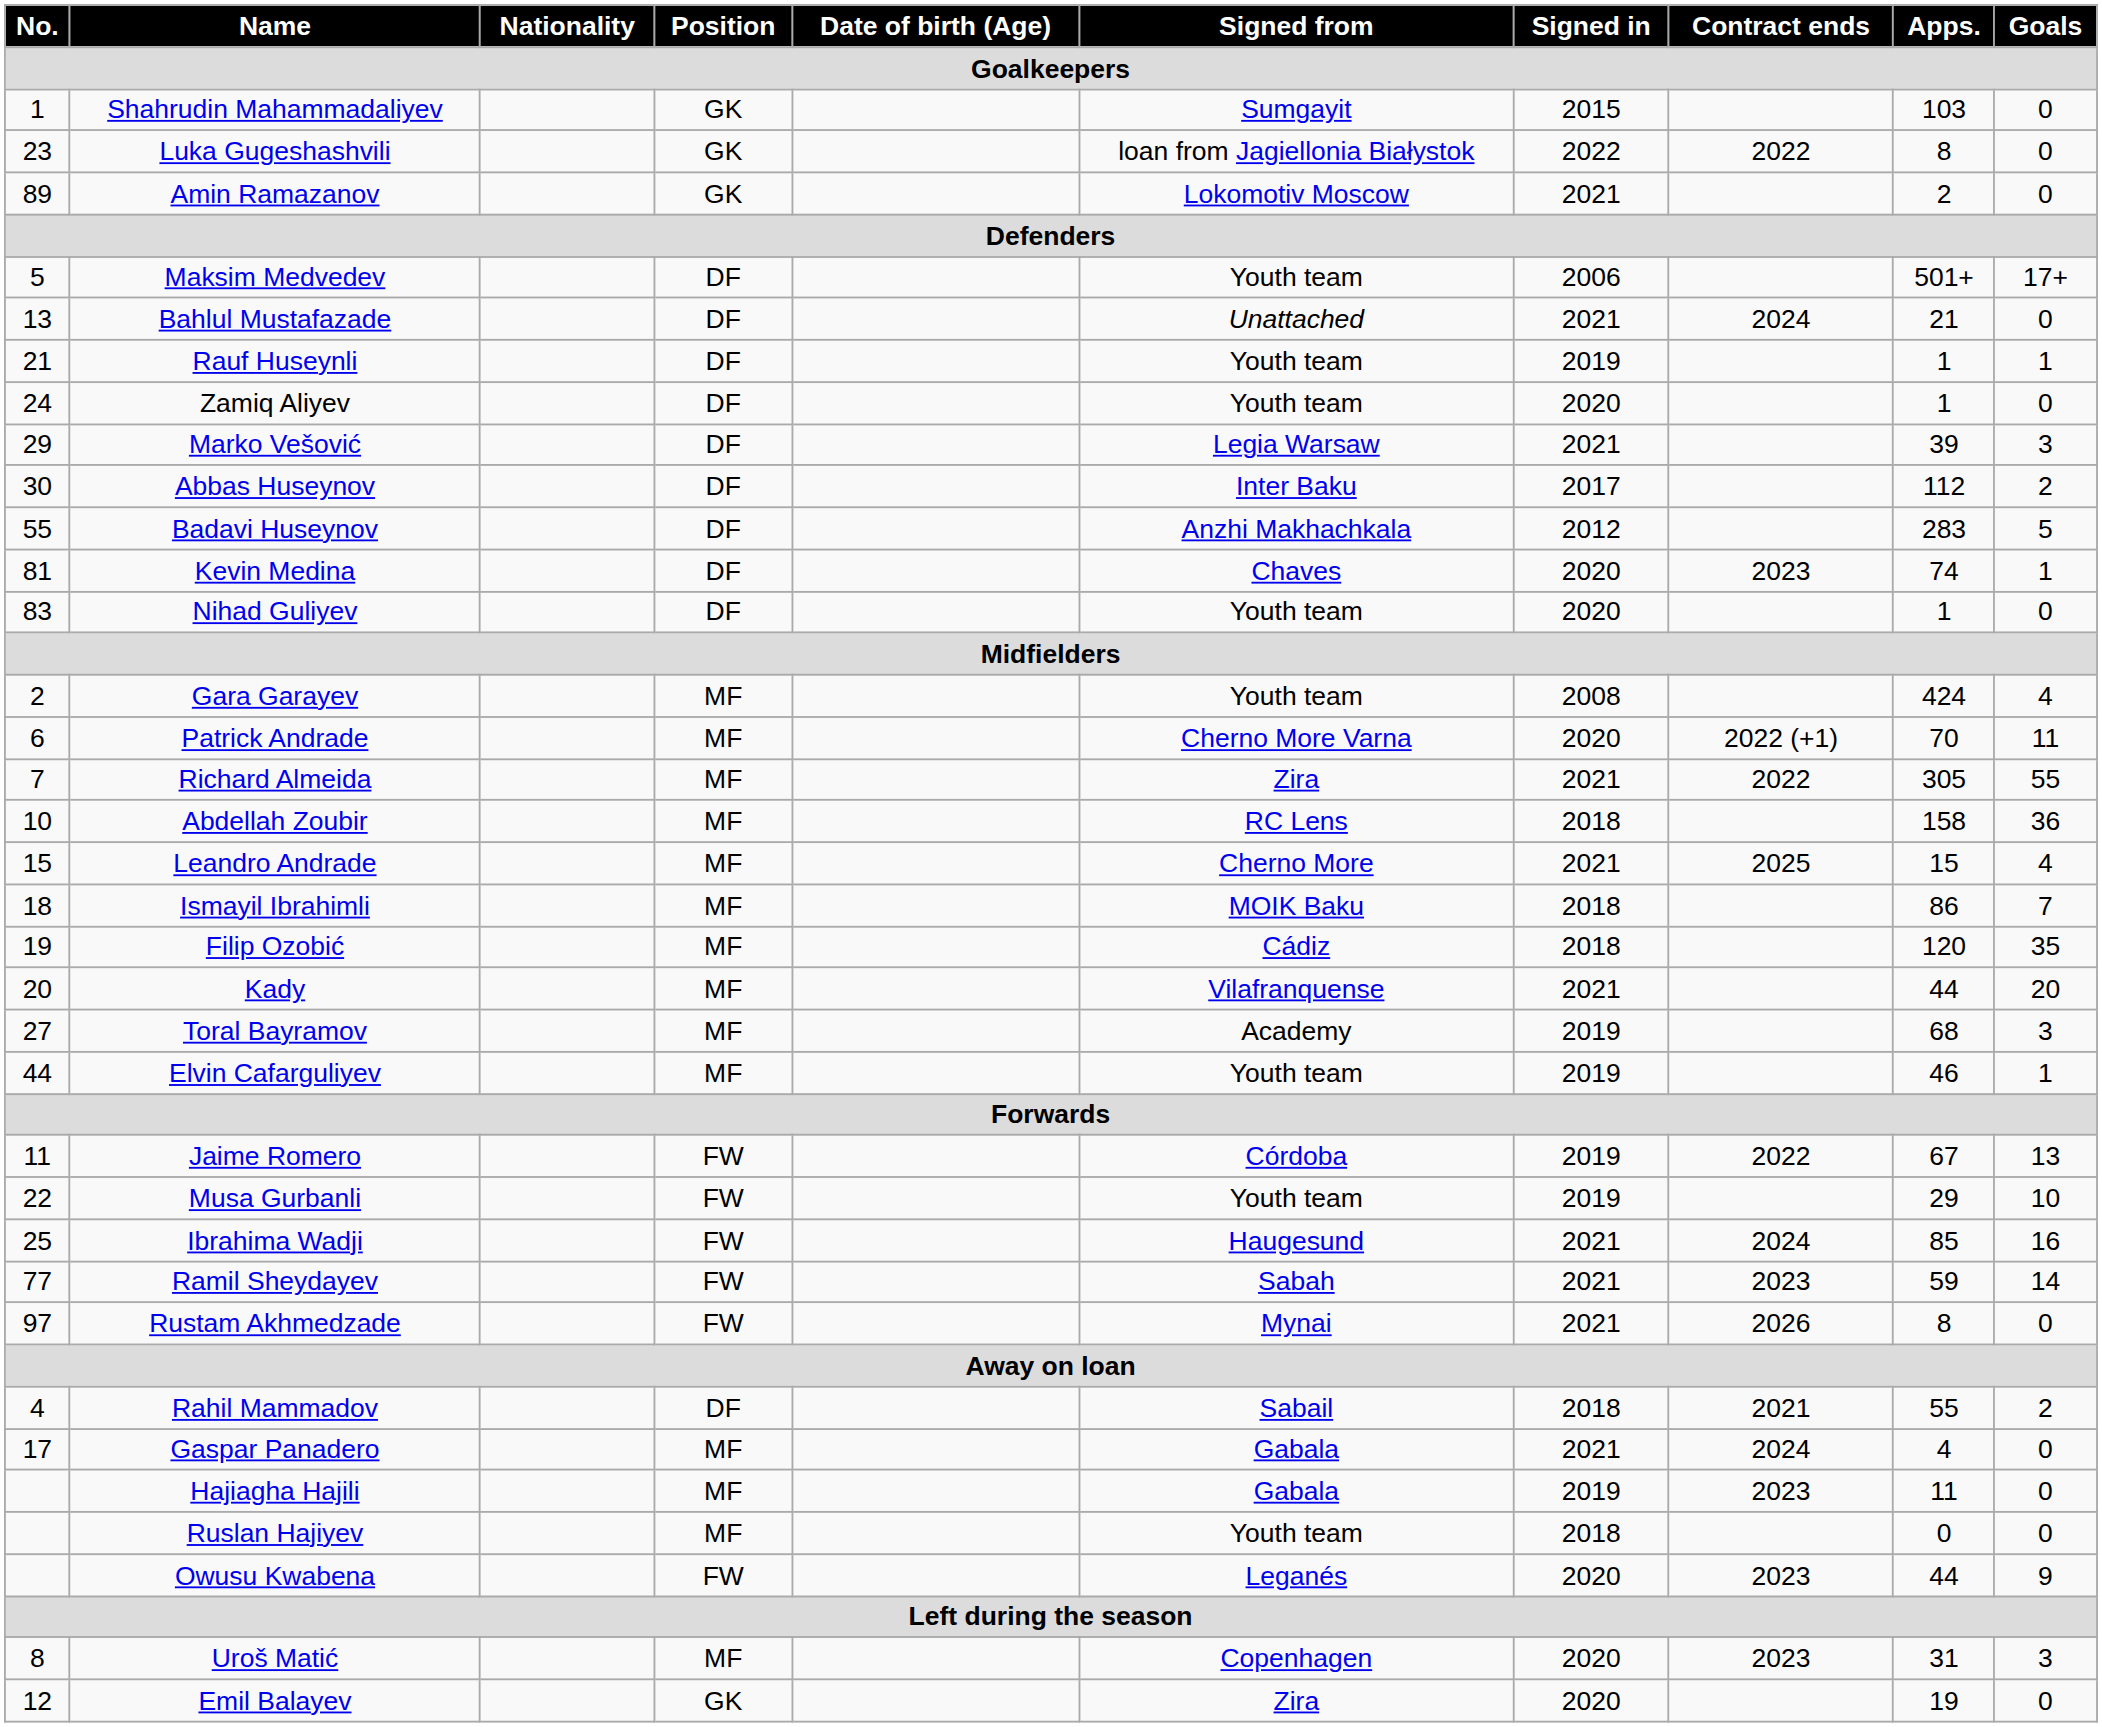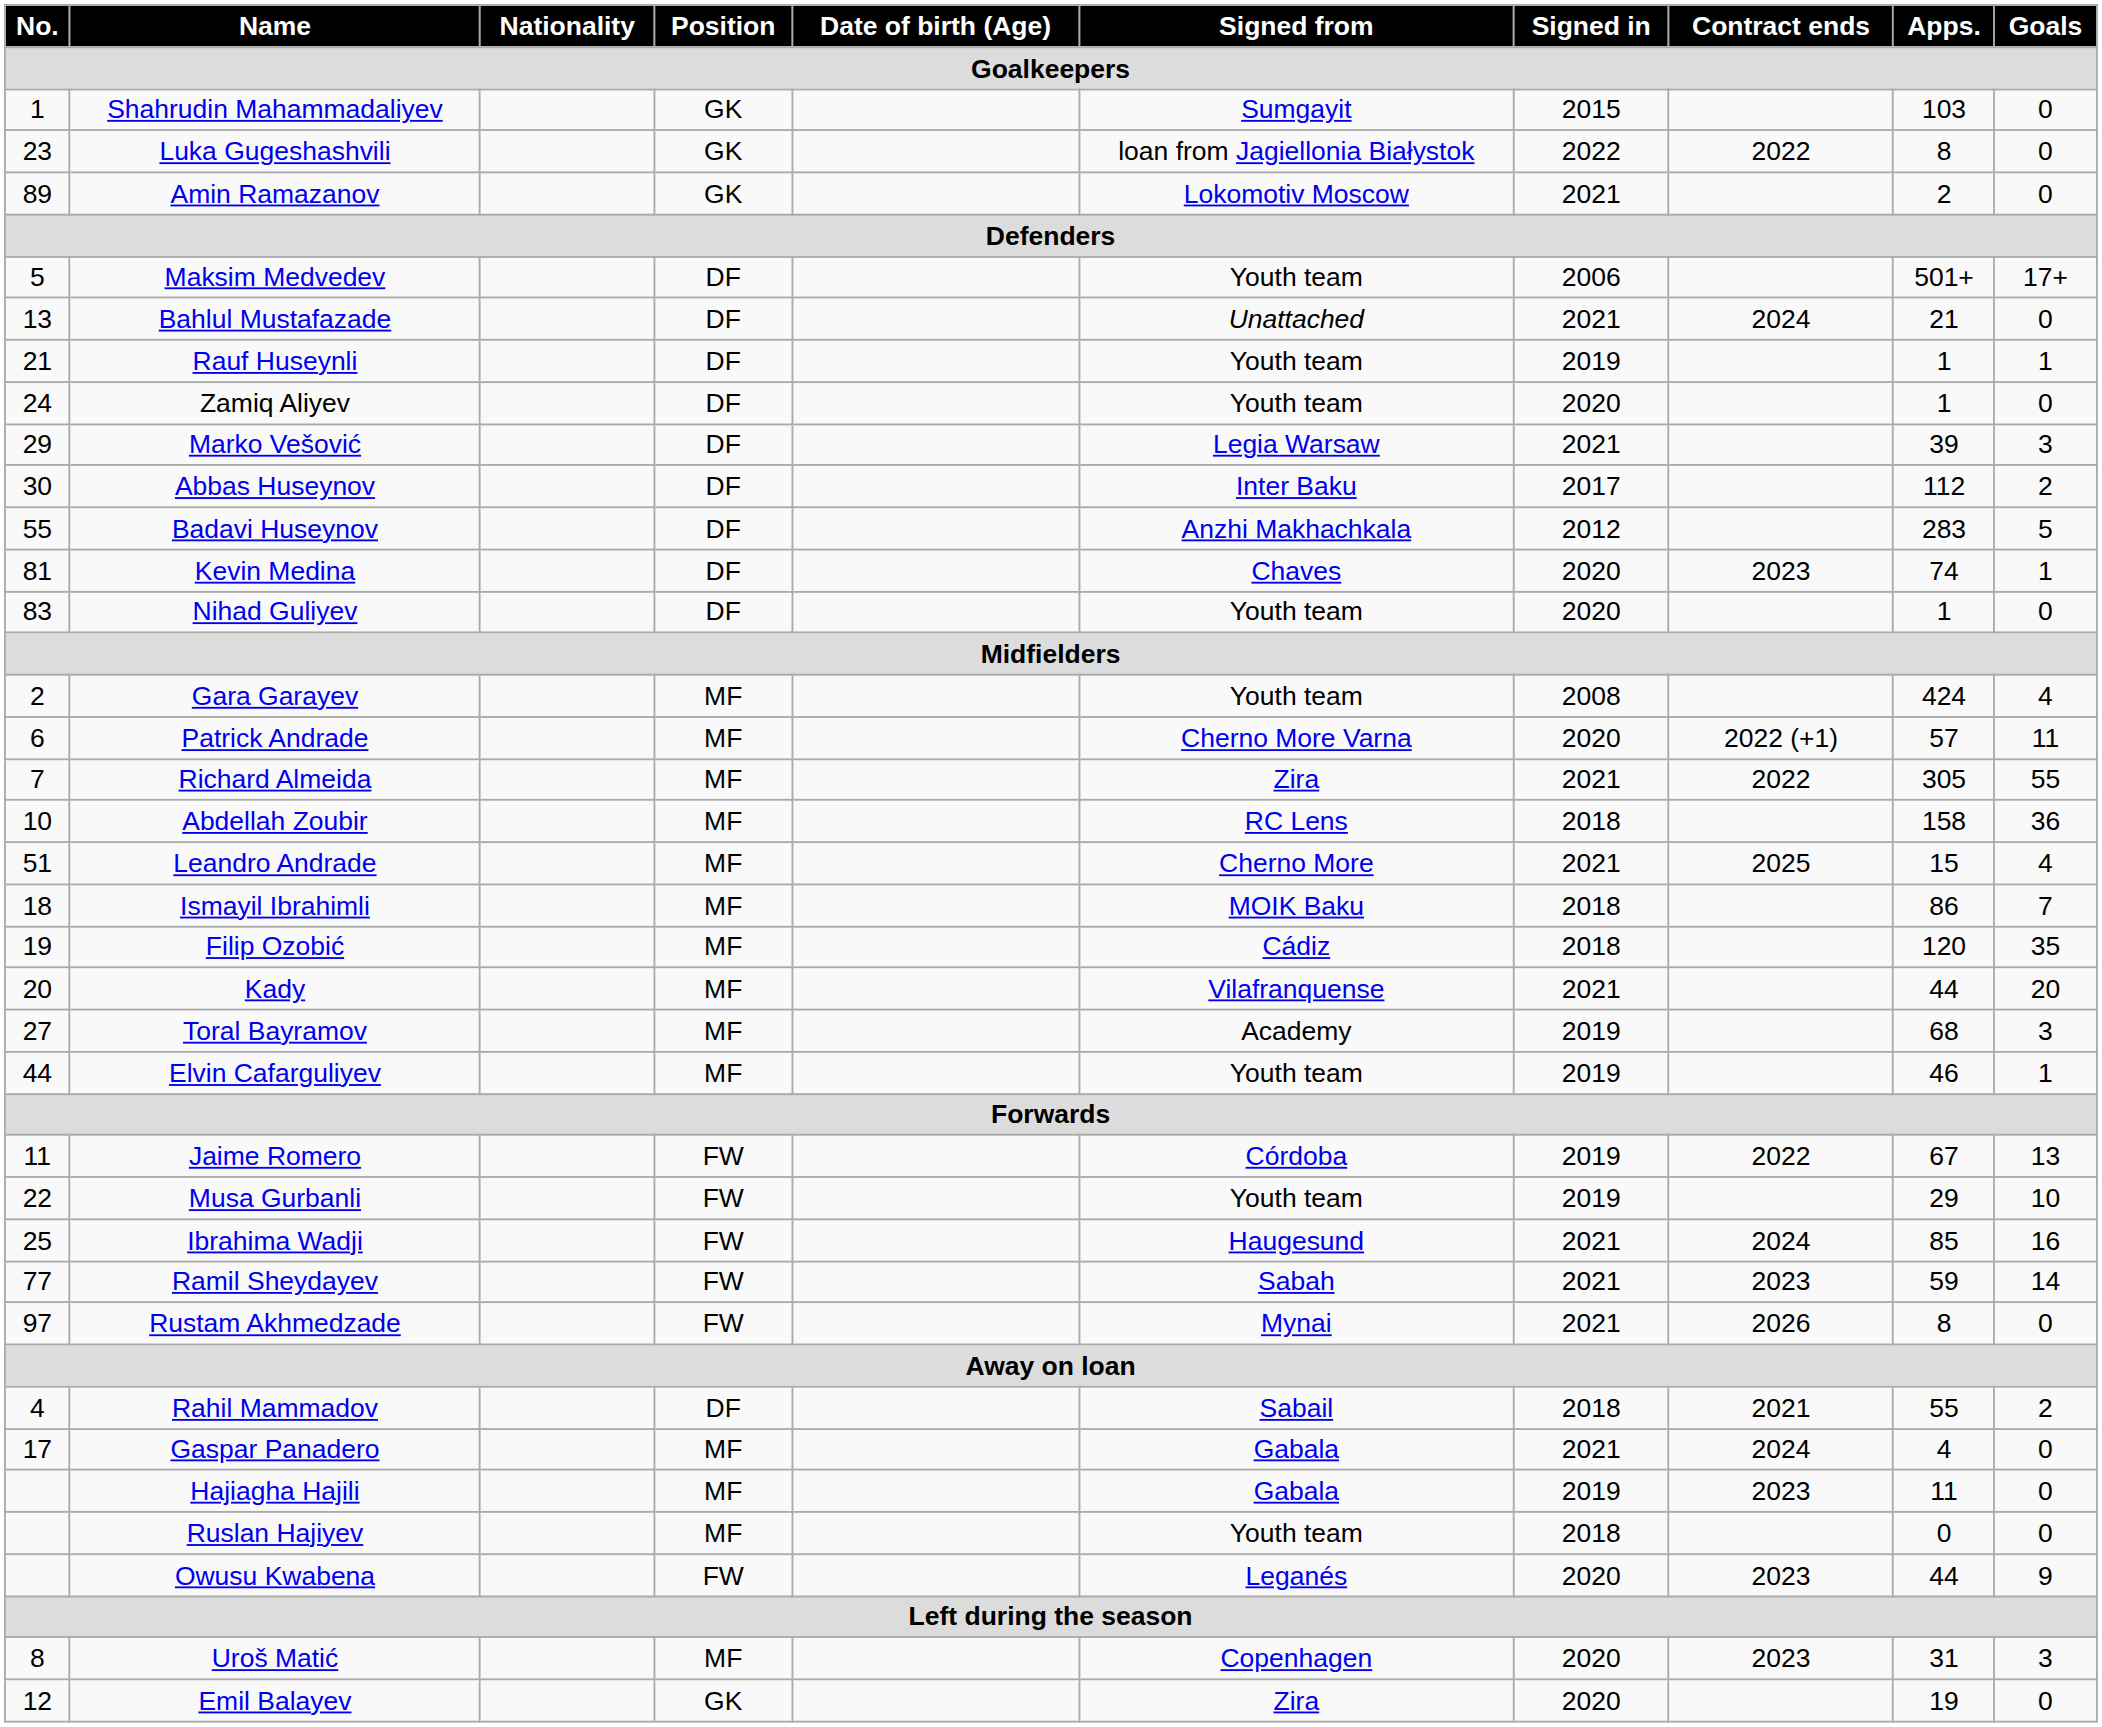Patrick Andrade | Apps.: 70 -> 57
Leandro Andrade | No.: 15 -> 51
